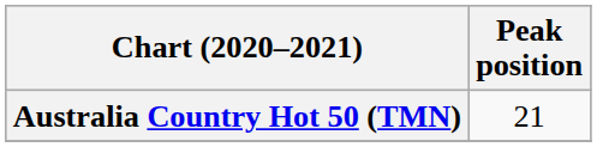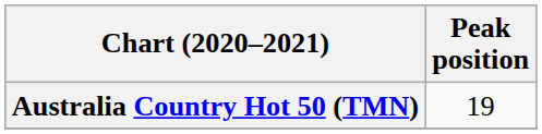Australia Country Hot 50 (TMN) | Peak position: 21 -> 19
